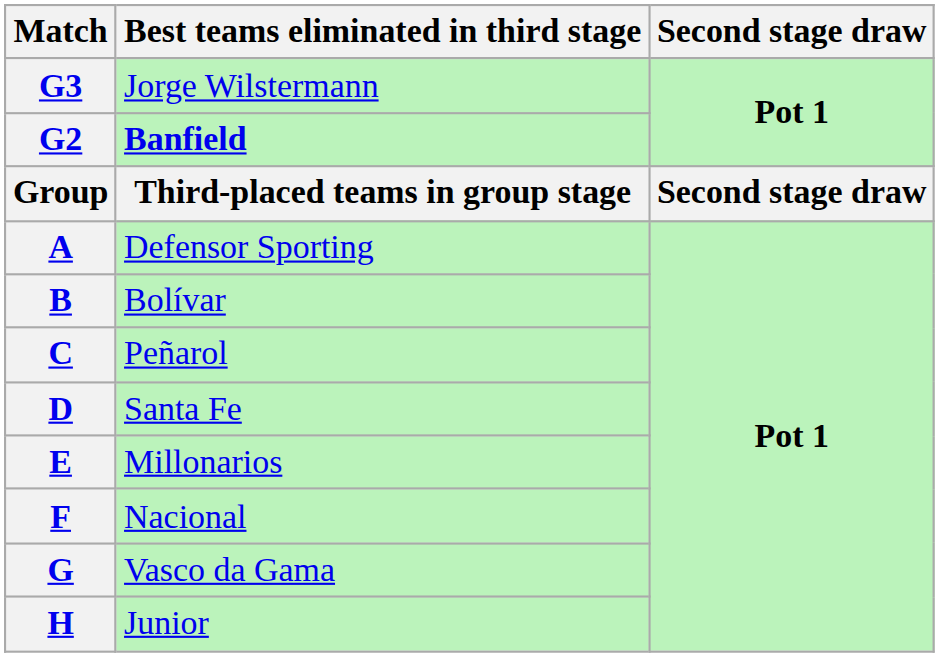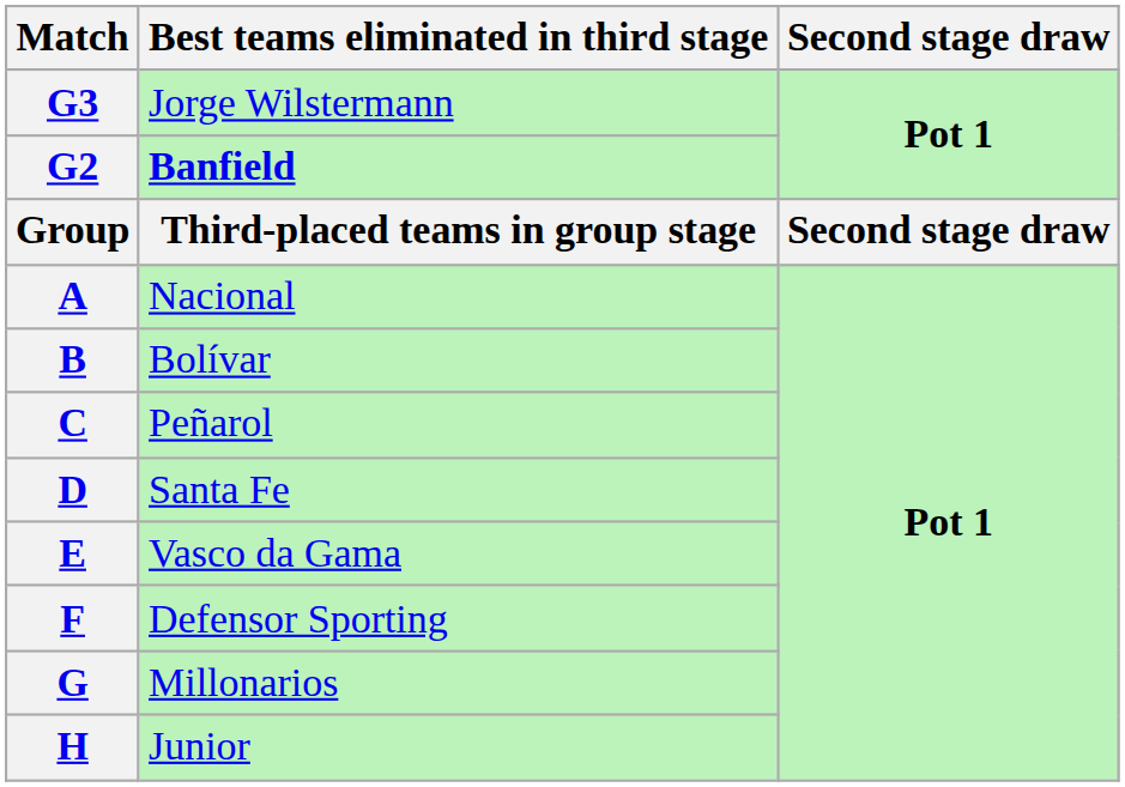A | Best teams eliminated in third stage: Defensor Sporting -> Nacional
E | Best teams eliminated in third stage: Millonarios -> Vasco da Gama
F | Best teams eliminated in third stage: Nacional -> Defensor Sporting
G | Best teams eliminated in third stage: Vasco da Gama -> Millonarios
